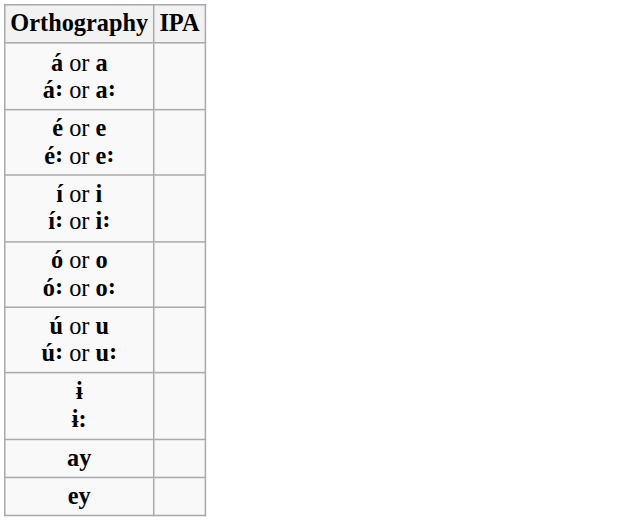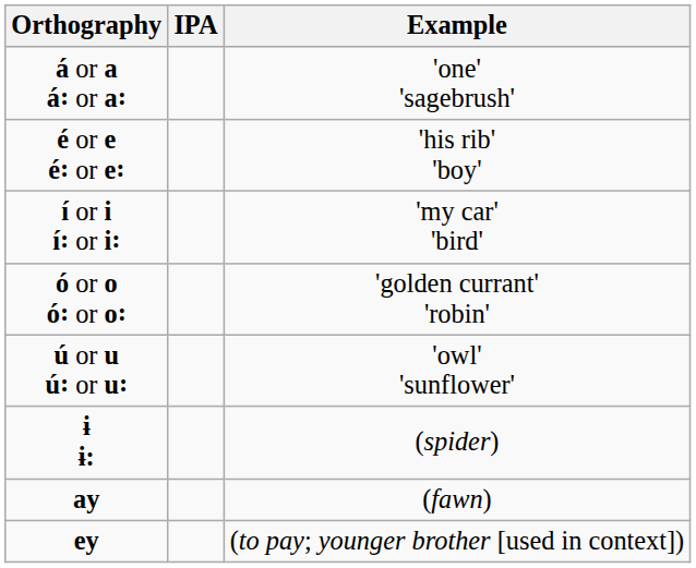+ column: Example | 'one' 'sagebrush' | 'his rib' 'boy' | 'my car' 'bird' | 'golden currant' 'robin' | 'owl' 'sunflower' | (spider) | (fawn) | (to pay; younger brother [used in context])
